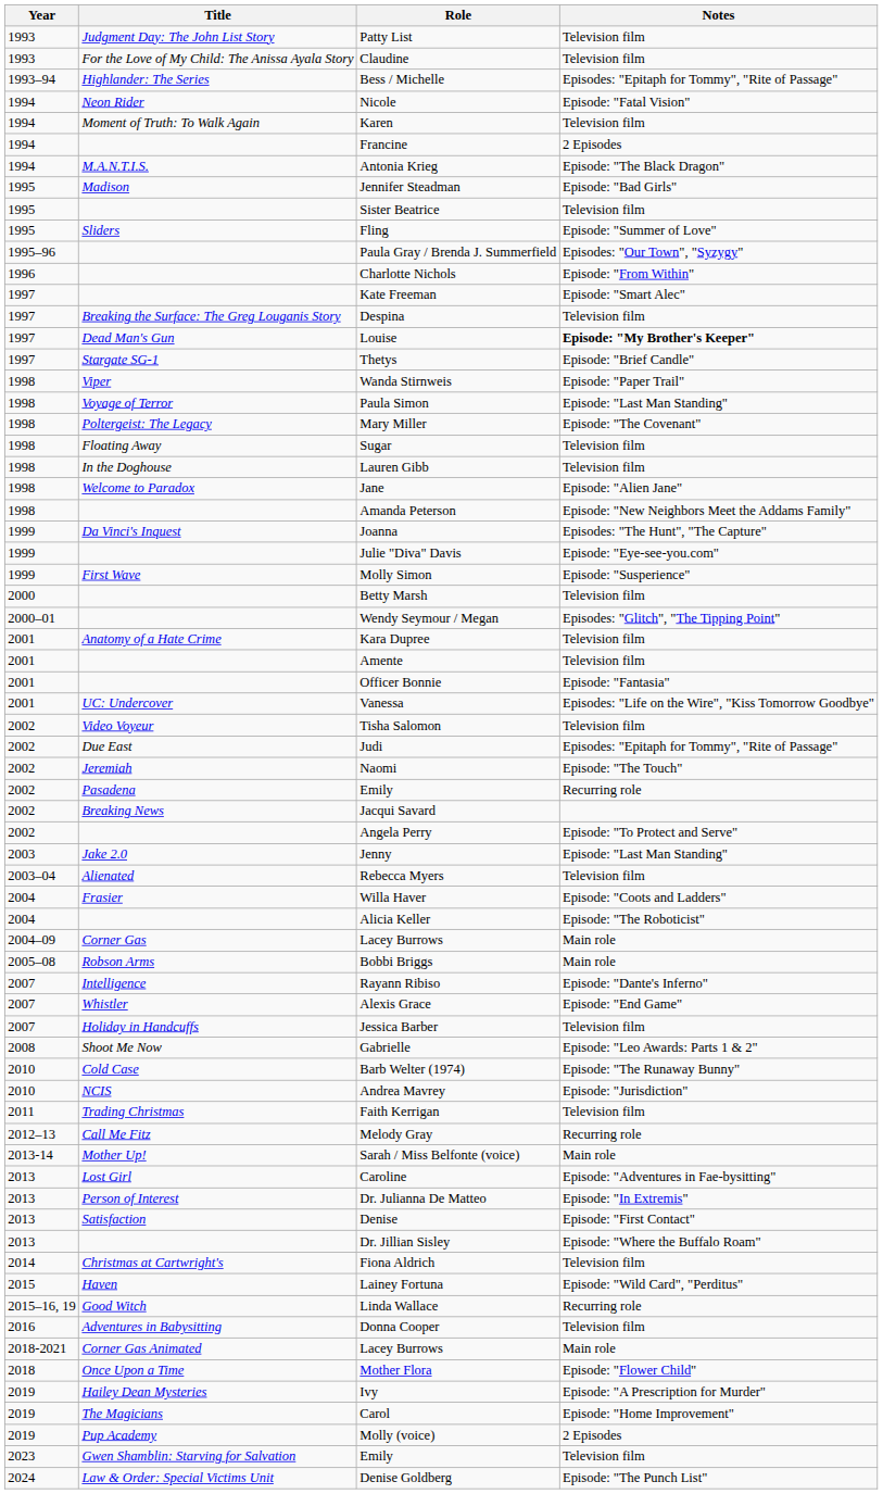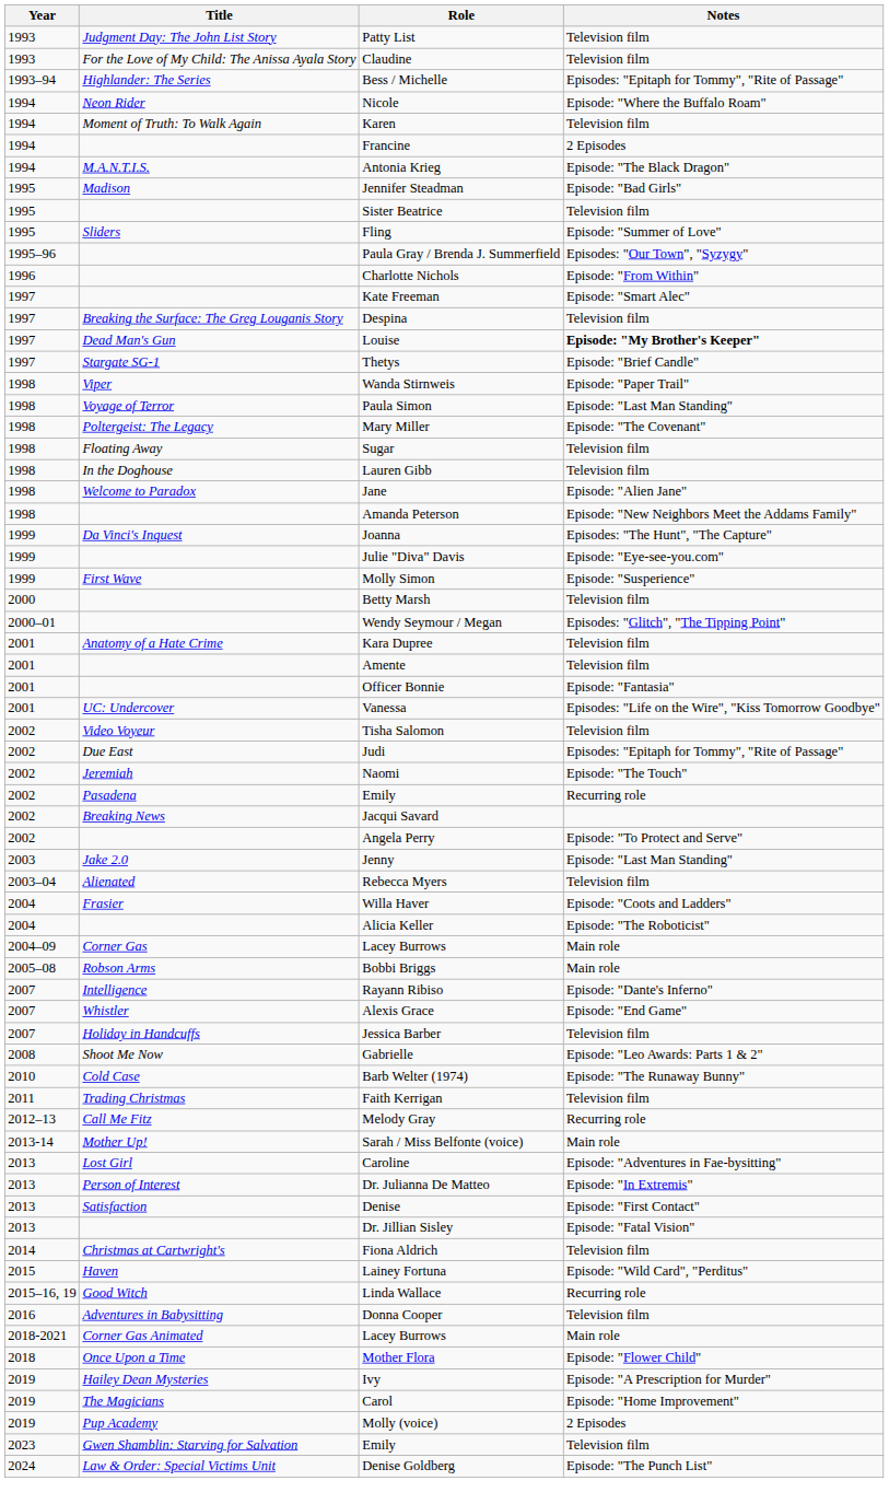Nicole | Notes: Episode: "Fatal Vision" -> Episode: "Where the Buffalo Roam"
- row: 2010 | NCIS | Andrea Mavrey | Episode: "Jurisdiction"
Dr. Jillian Sisley | Notes: Episode: "Where the Buffalo Roam" -> Episode: "Fatal Vision"
